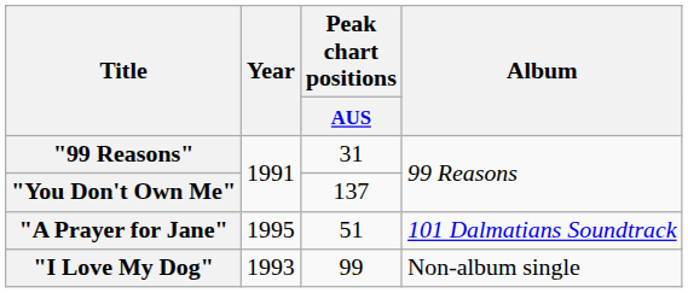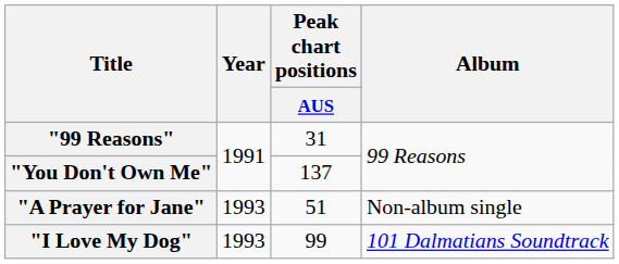"A Prayer for Jane" | Year: 1995 -> 1993
"A Prayer for Jane" | Album: 101 Dalmatians Soundtrack -> Non-album single
"I Love My Dog" | Album: Non-album single -> 101 Dalmatians Soundtrack
